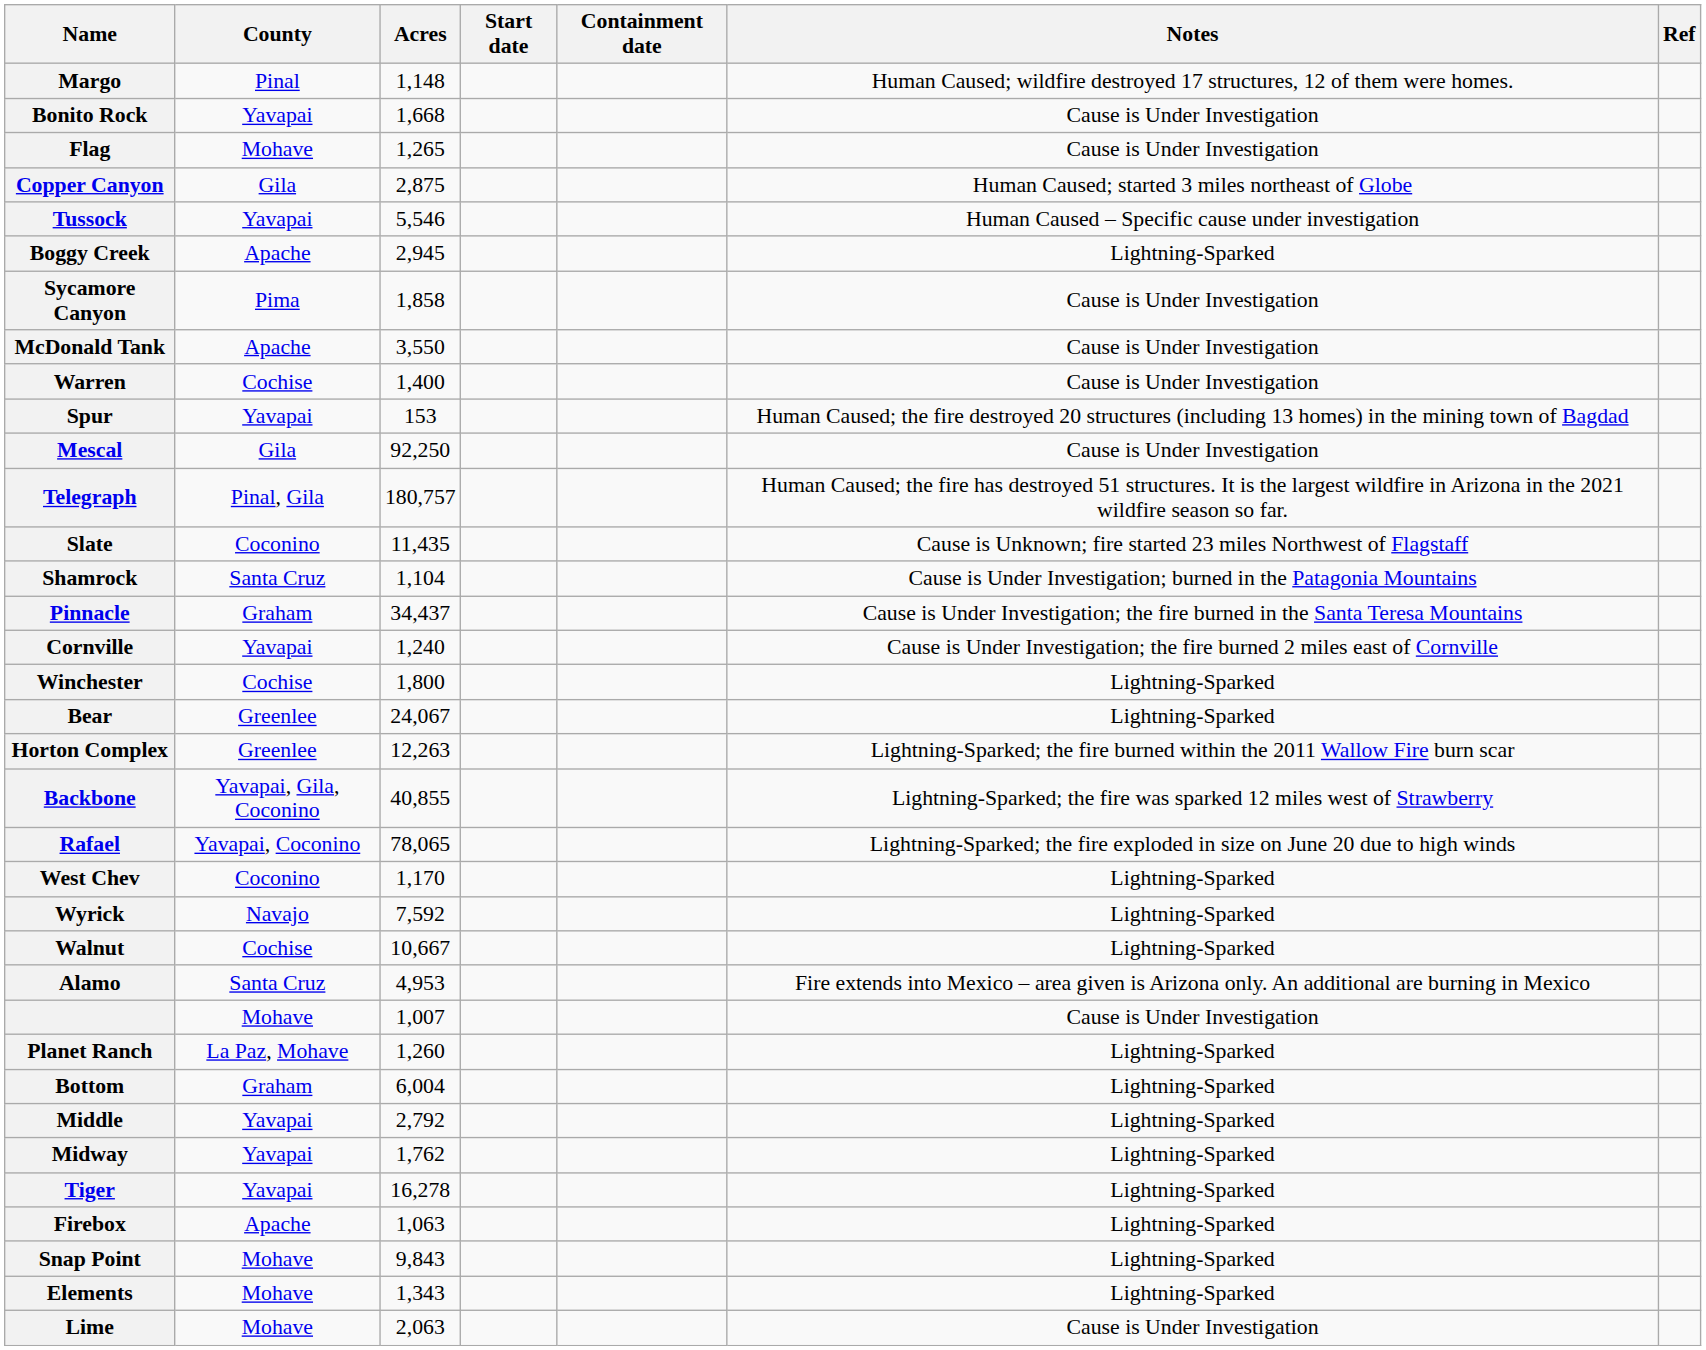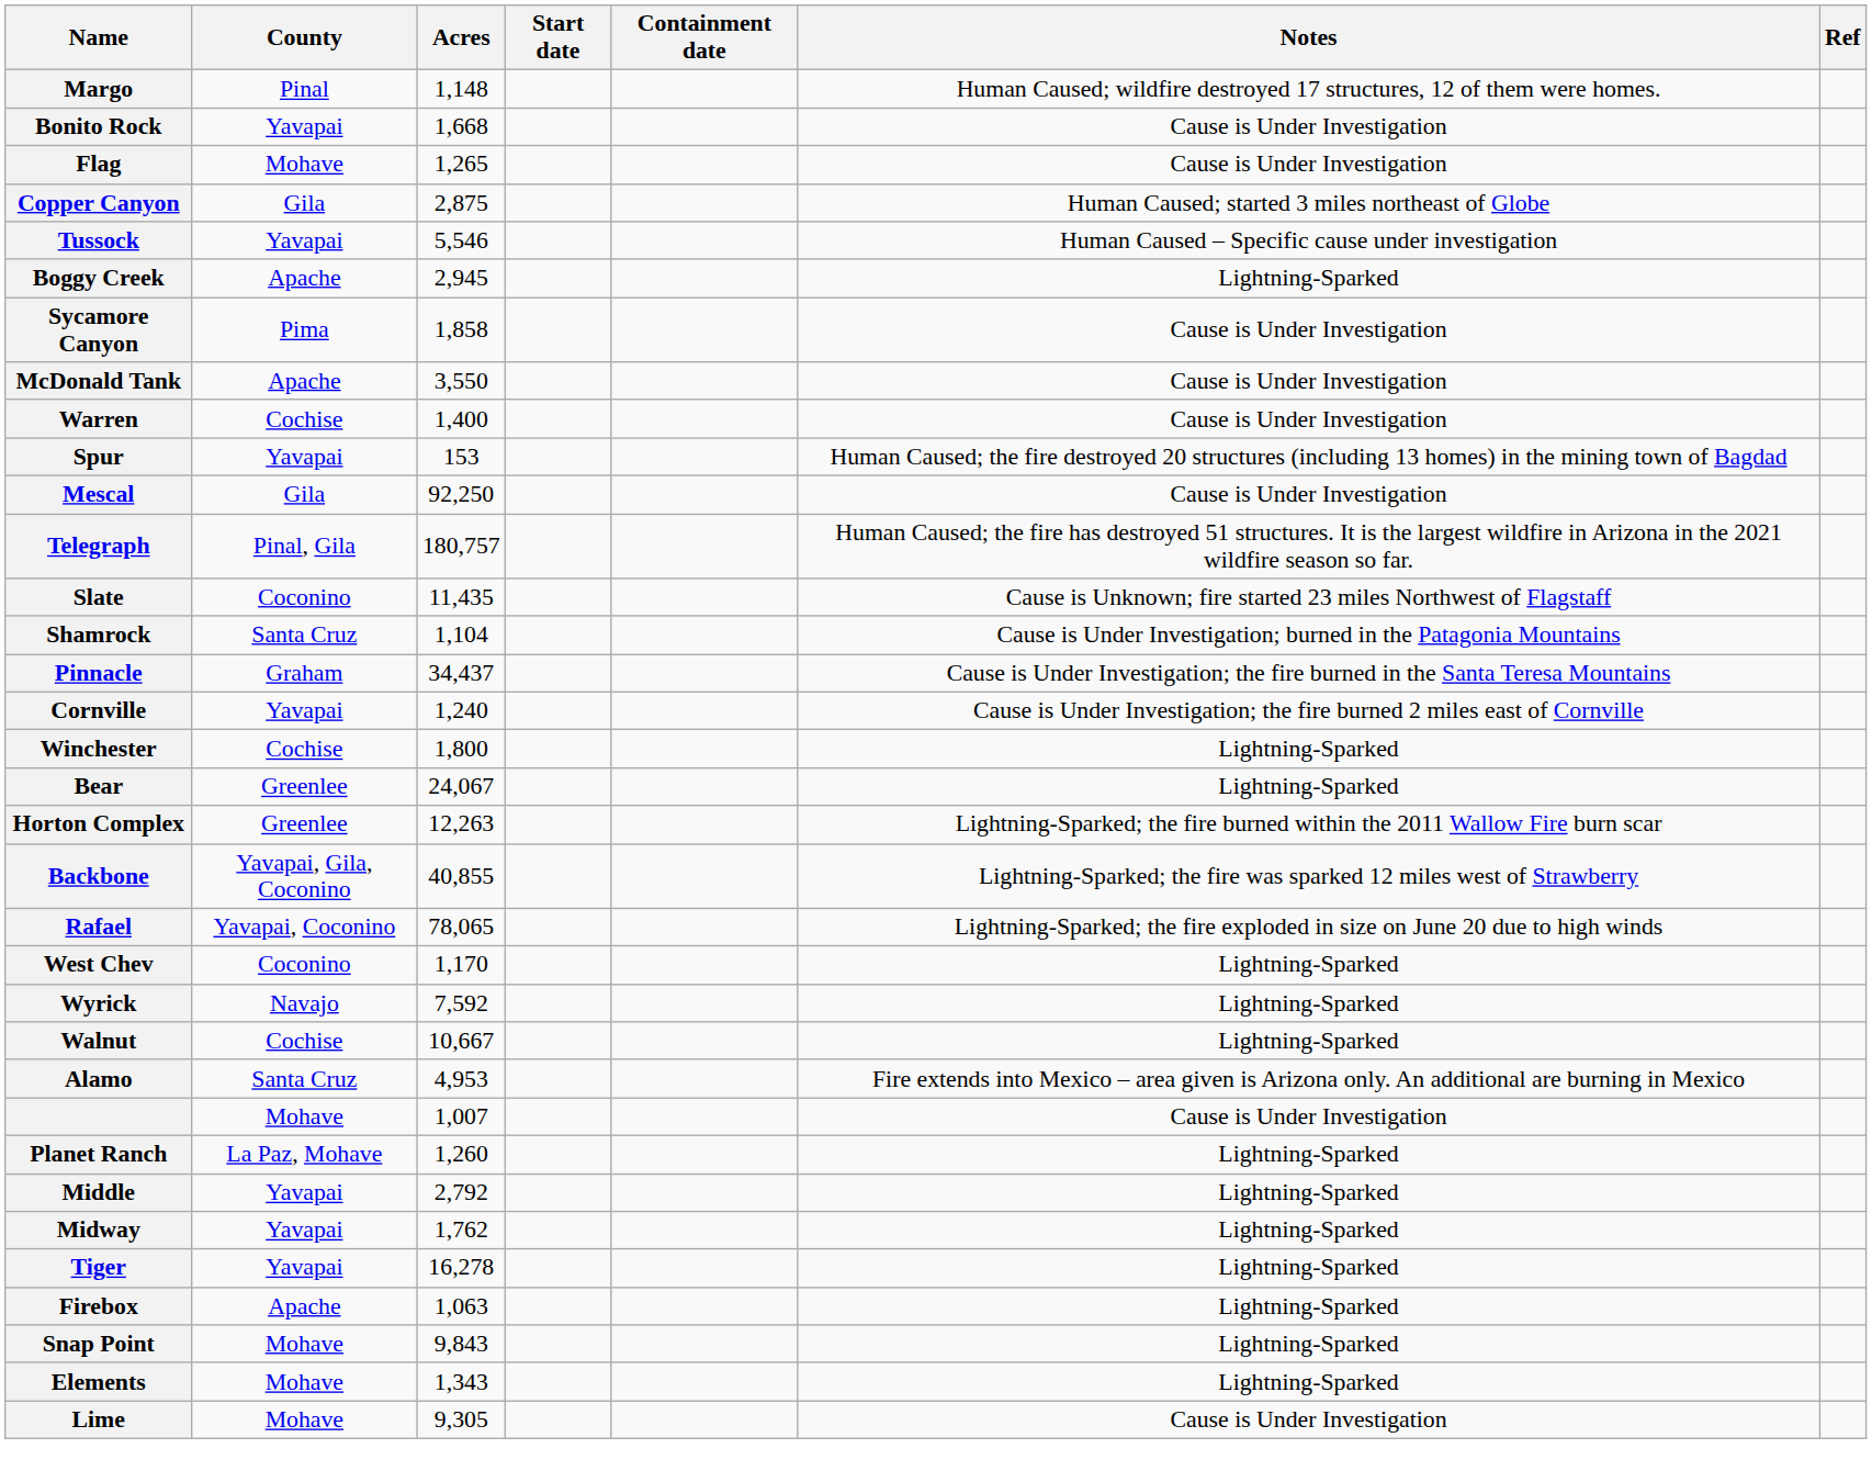- row: Bottom | Graham | 6,004 | Lightning-Sparked
Lime | Acres: 2,063 -> 9,305
